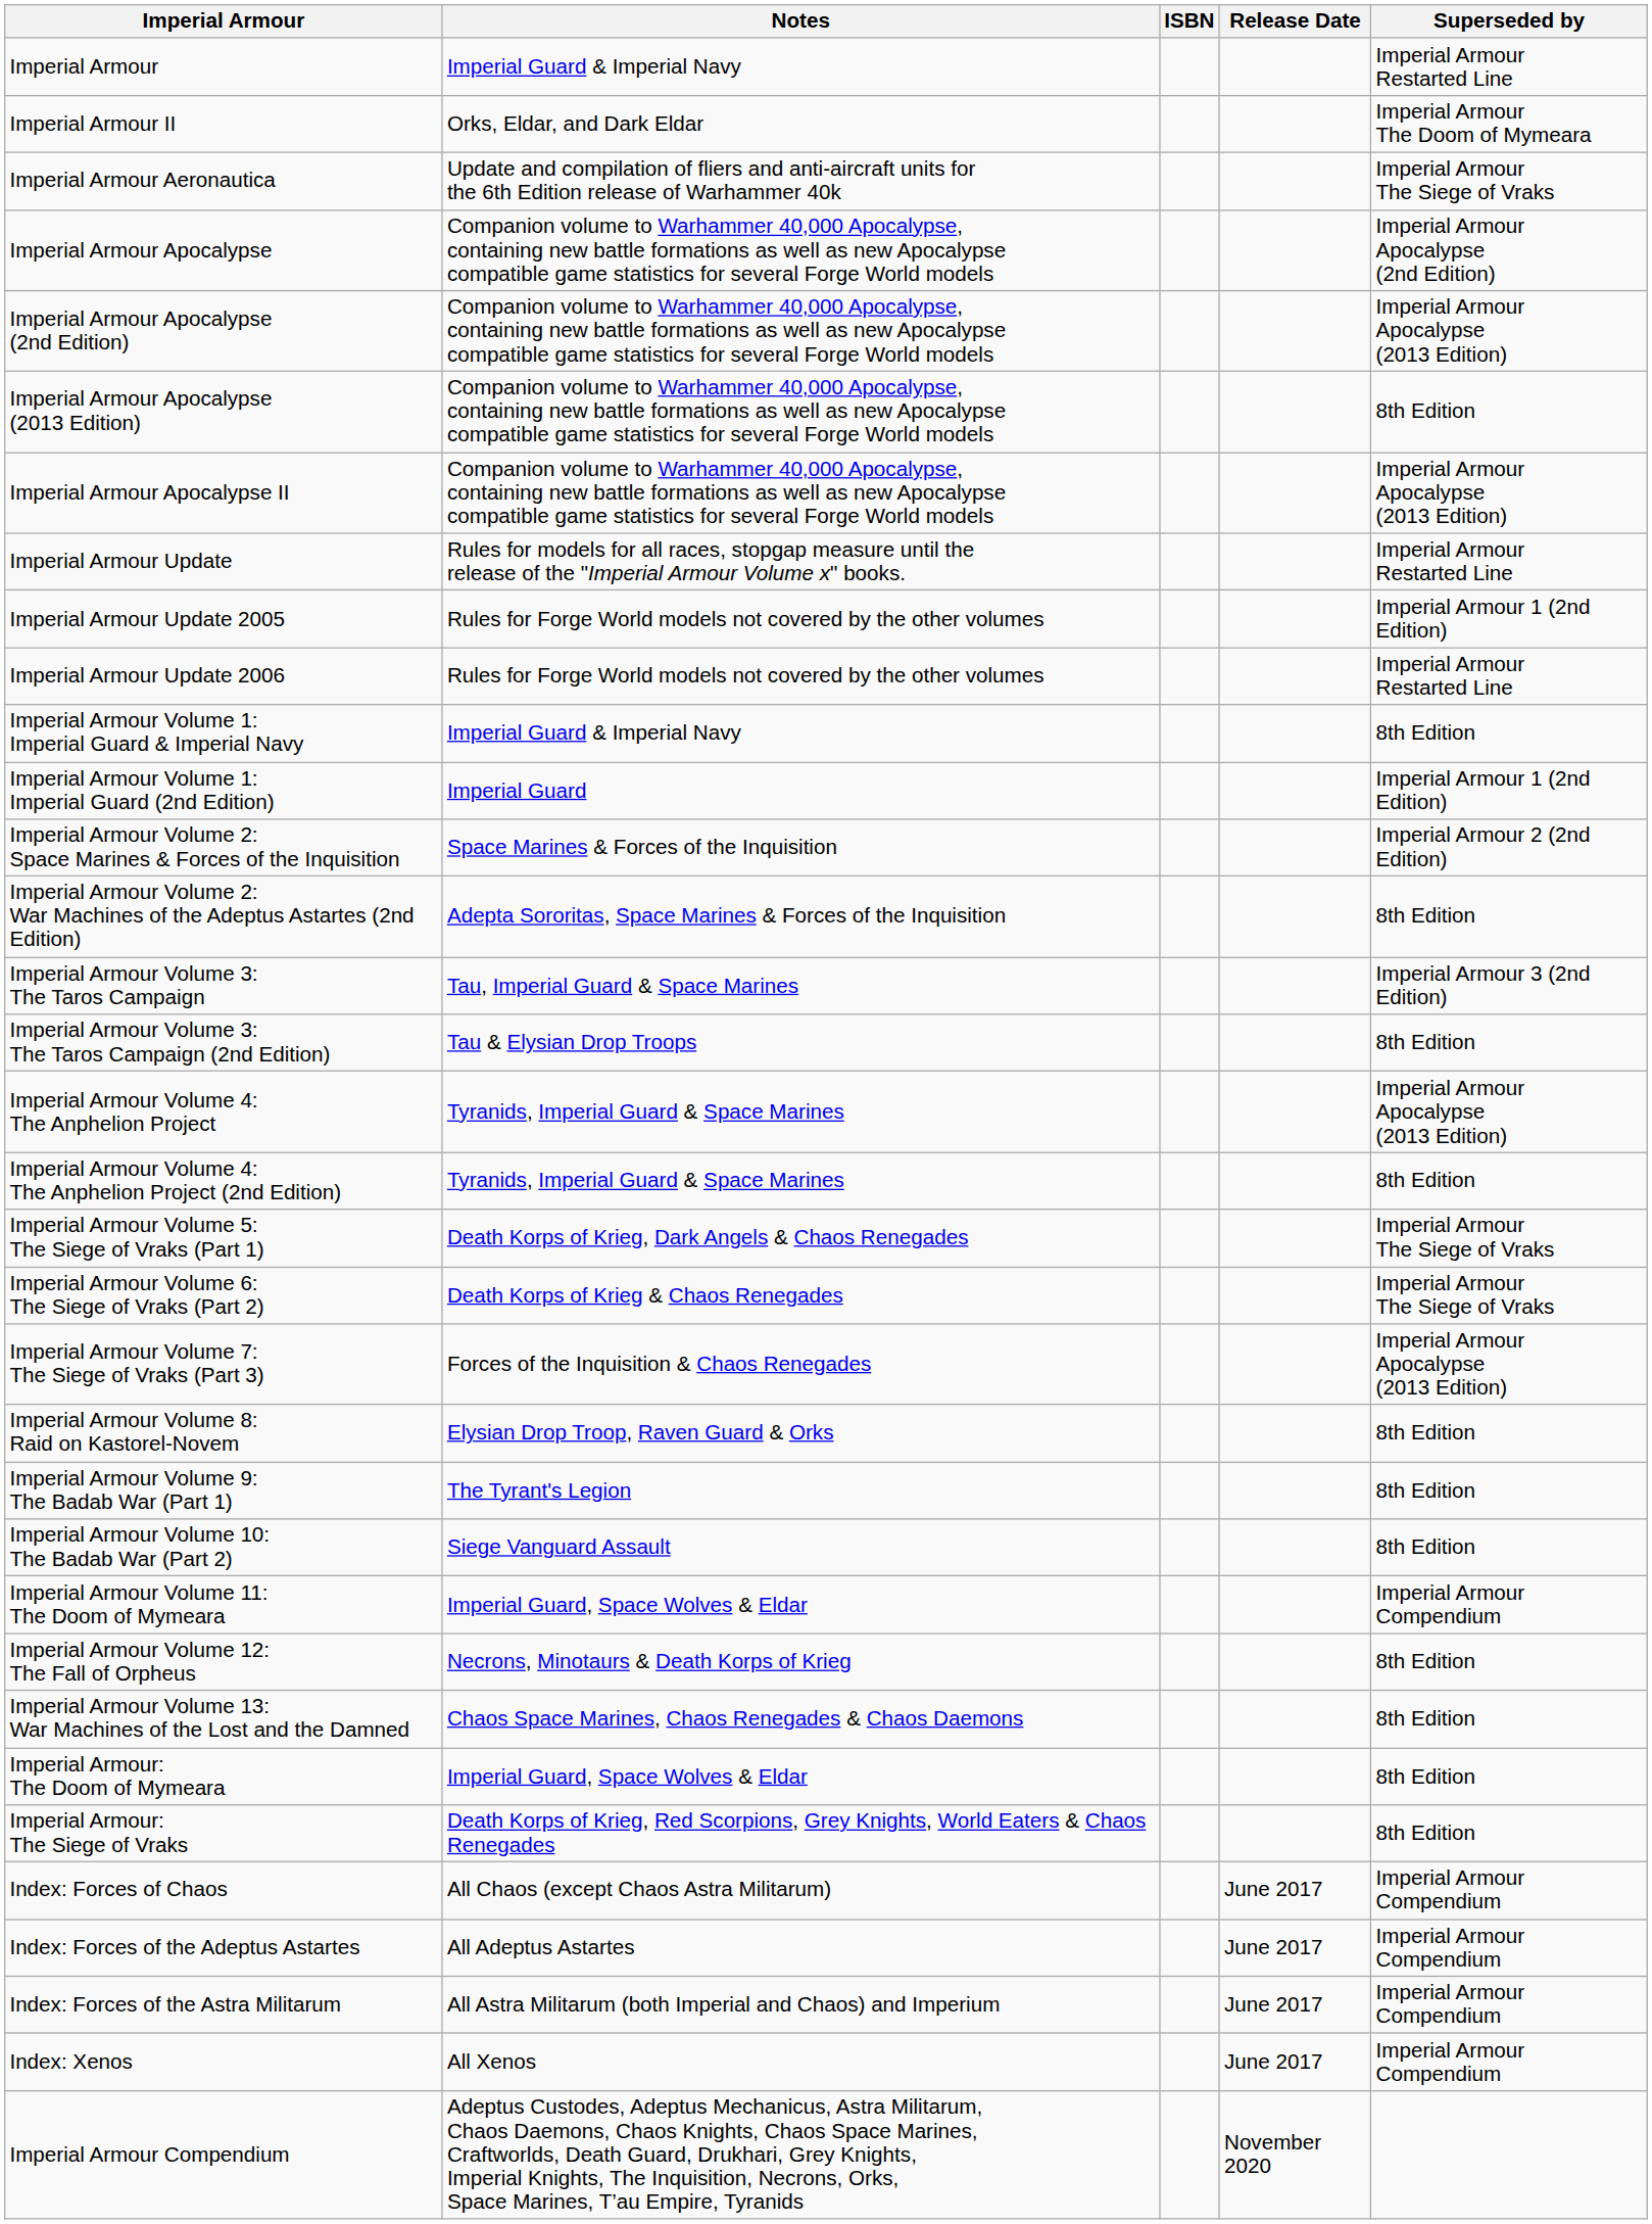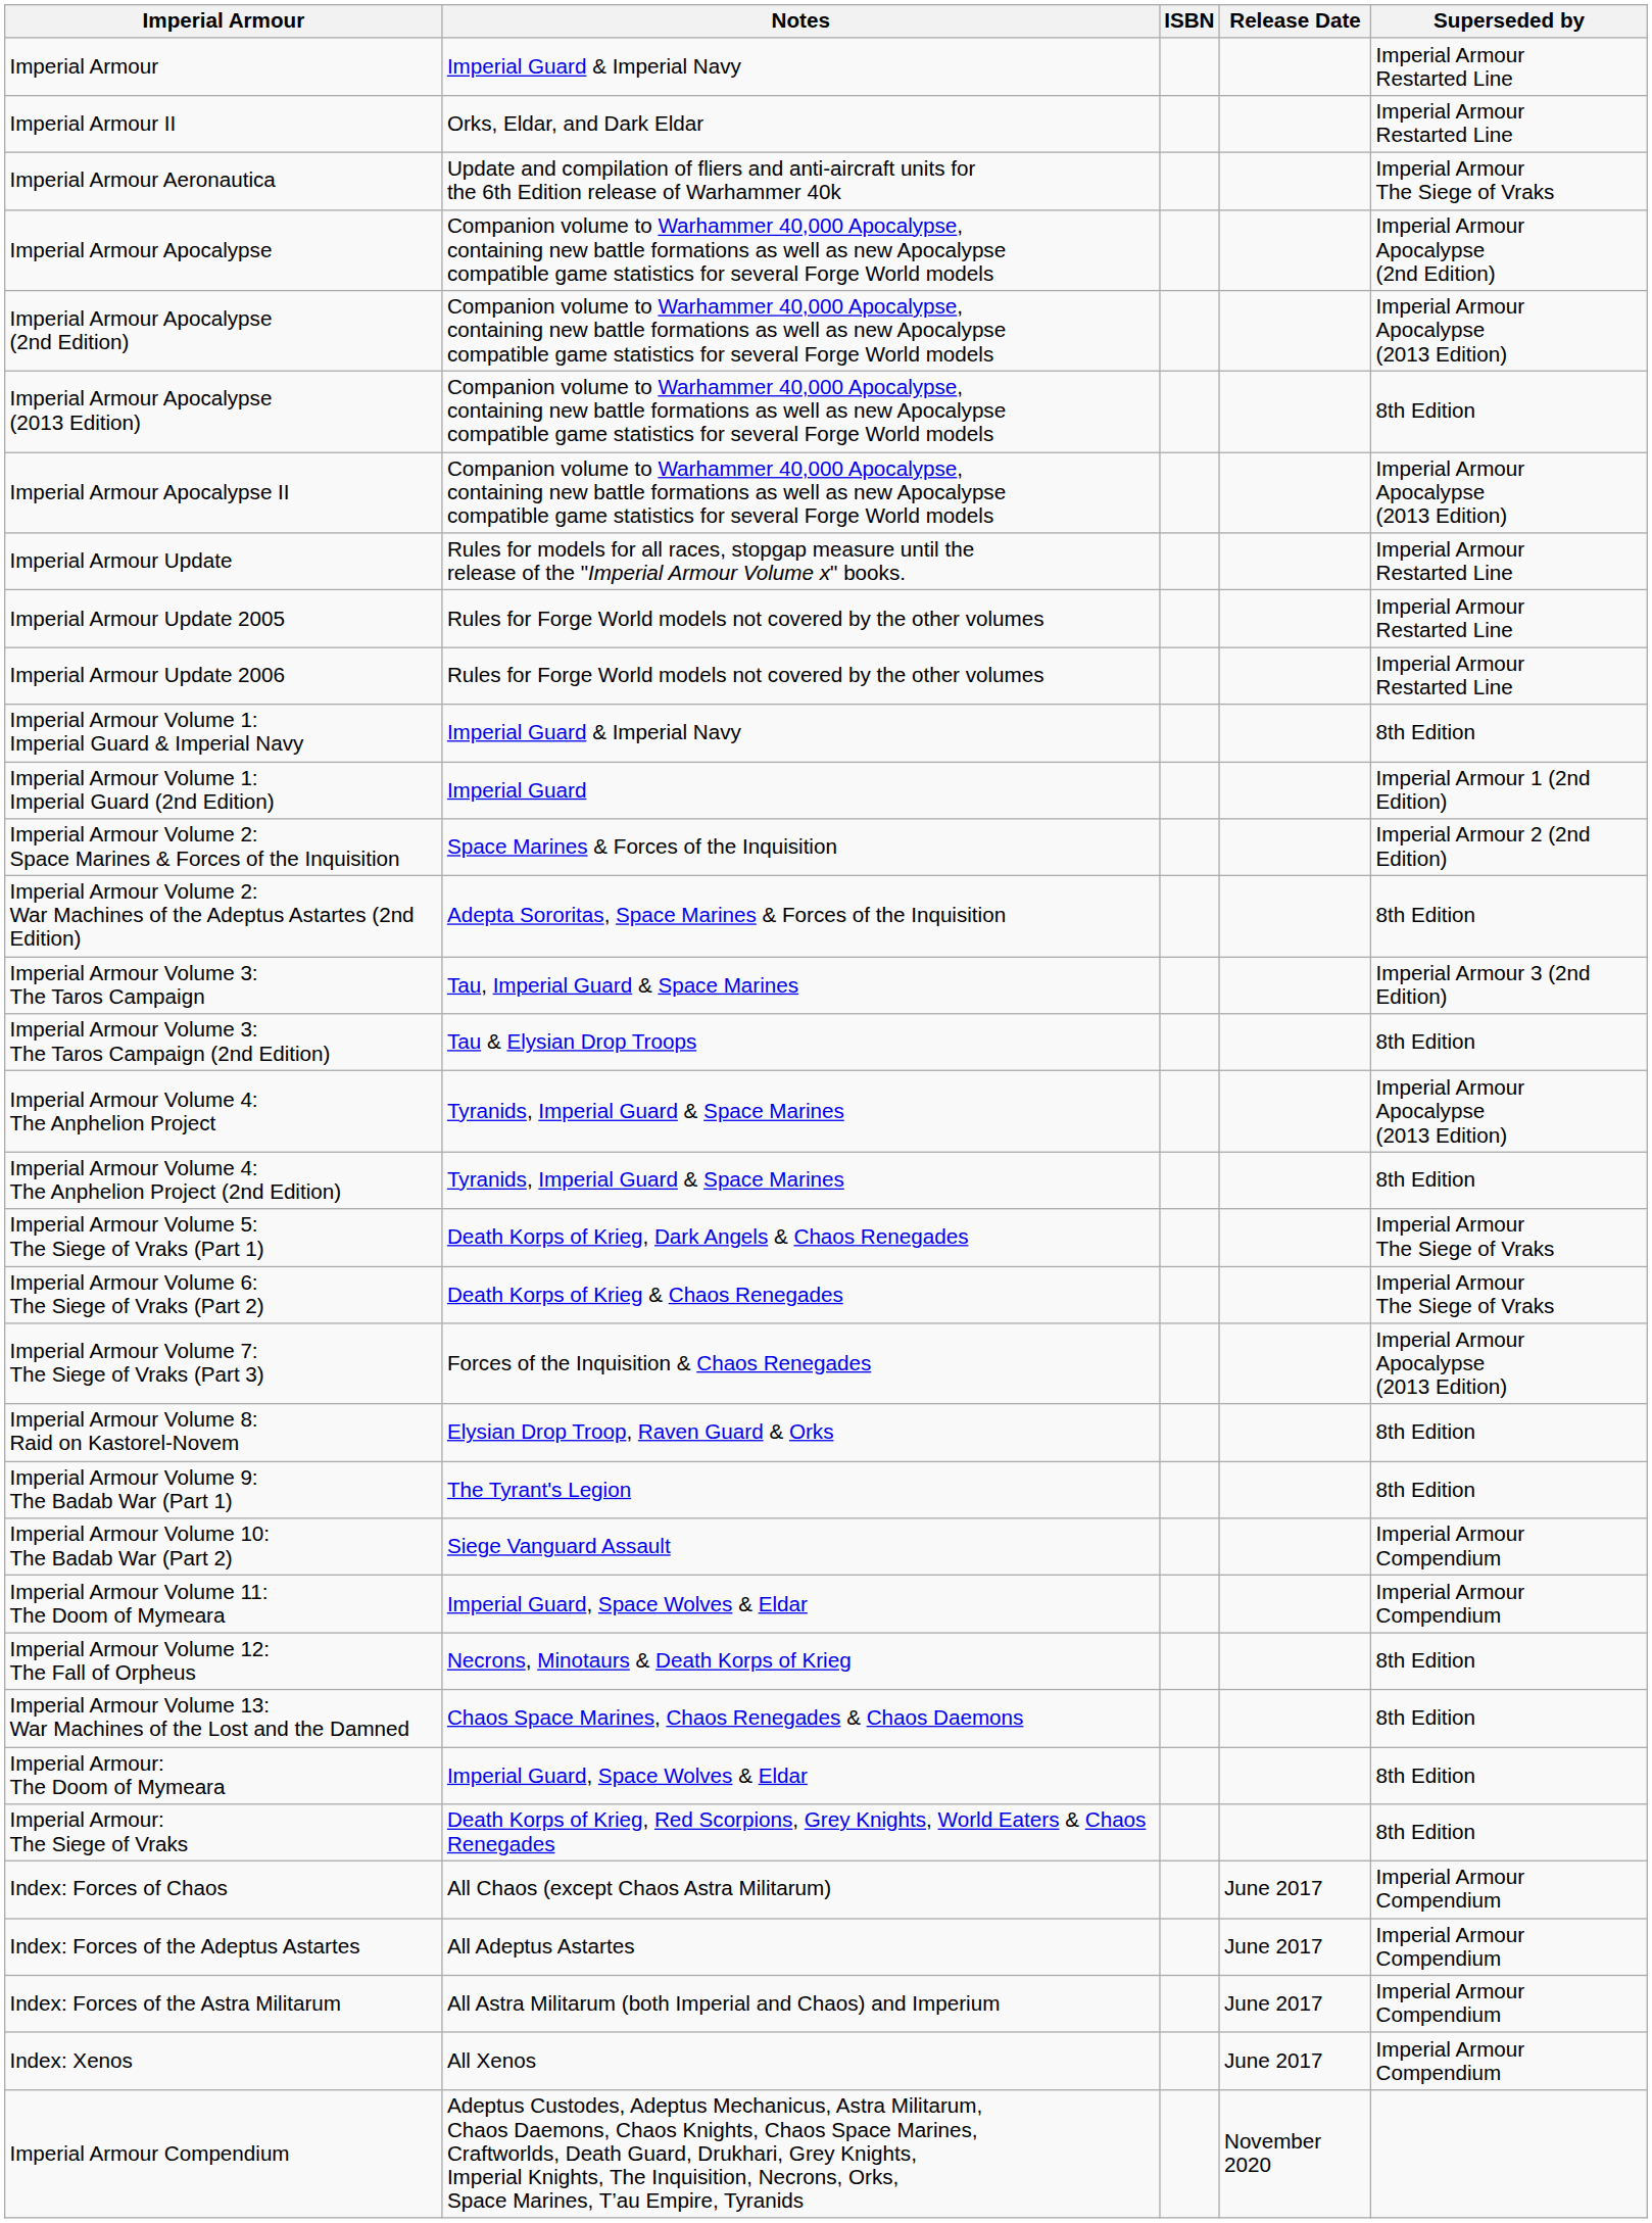Imperial Armour II | Superseded by: Imperial Armour The Doom of Mymeara -> Imperial Armour Restarted Line
Imperial Armour Update 2005 | Superseded by: Imperial Armour 1 (2nd Edition) -> Imperial Armour Restarted Line
Imperial Armour Volume 10: The Badab War (Part 2) | Superseded by: 8th Edition -> Imperial Armour Compendium
